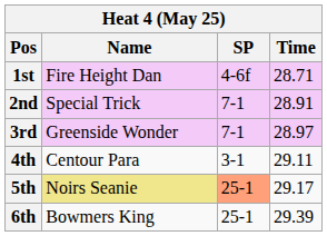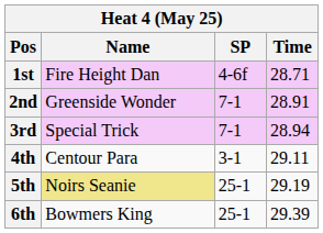2nd | Name: Special Trick -> Greenside Wonder
3rd | Name: Greenside Wonder -> Special Trick
3rd | Time: 28.97 -> 28.94
5th | SP: lightsalmon background -> no background
5th | Time: 29.17 -> 29.19
